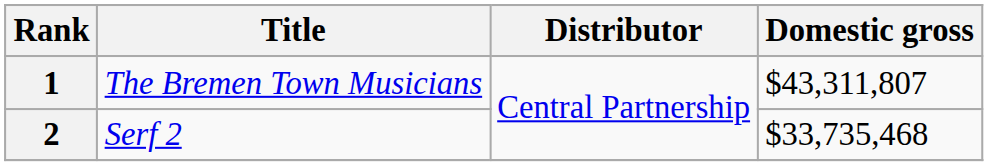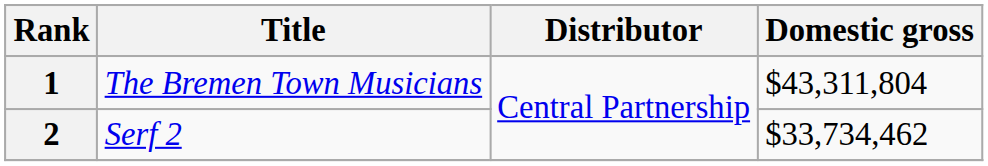1 | Domestic gross: $43,311,807 -> $43,311,804
2 | Domestic gross: $33,735,468 -> $33,734,462
